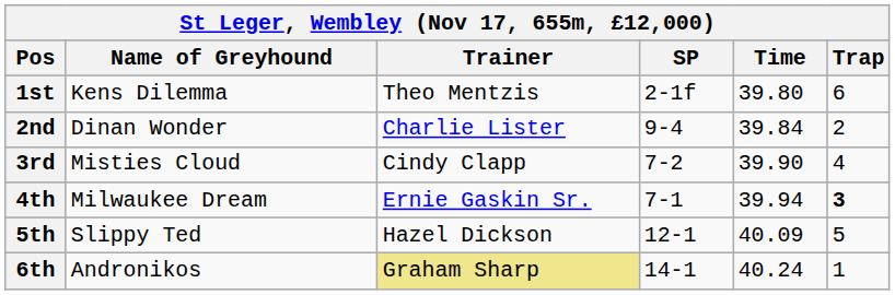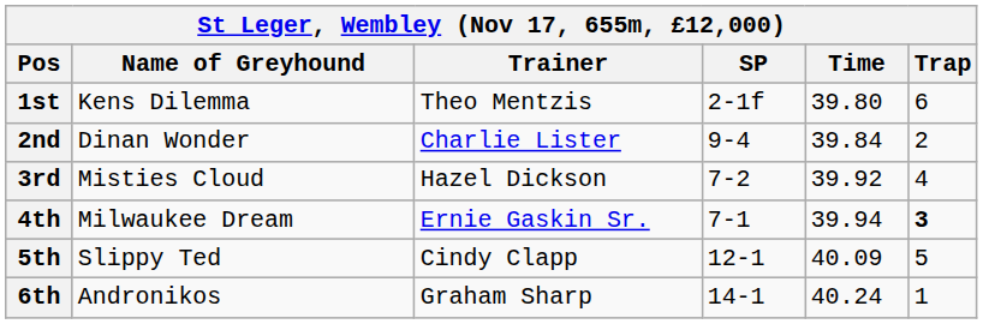3rd | Trainer: Cindy Clapp -> Hazel Dickson
3rd | Time: 39.90 -> 39.92
5th | Trainer: Hazel Dickson -> Cindy Clapp
6th | Trainer: khaki background -> no background
